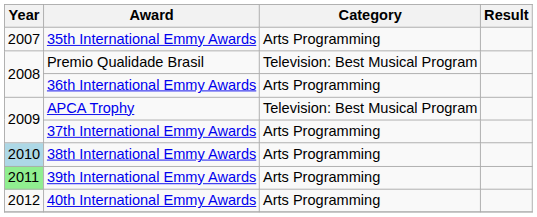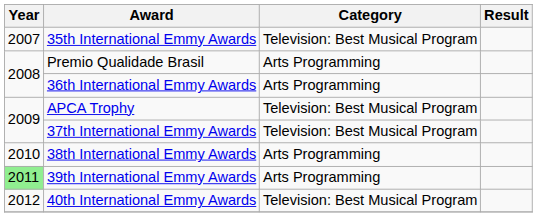35th International Emmy Awards | Category: Arts Programming -> Television: Best Musical Program
Premio Qualidade Brasil | Category: Television: Best Musical Program -> Arts Programming
37th International Emmy Awards | Category: Arts Programming -> Television: Best Musical Program
38th International Emmy Awards | Year: lightblue background -> no background
40th International Emmy Awards | Category: Arts Programming -> Television: Best Musical Program
